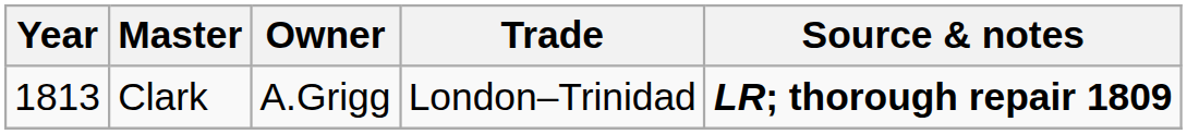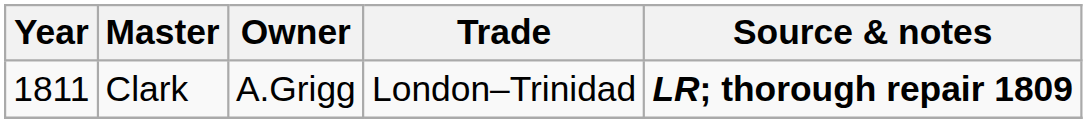Clark | Year: 1813 -> 1811
